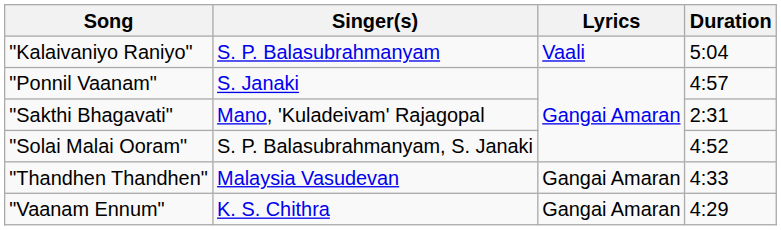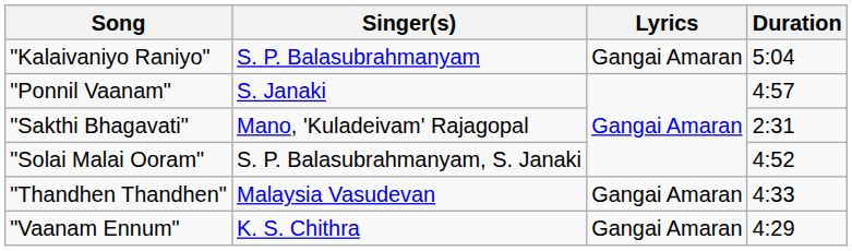"Kalaivaniyo Raniyo" | Lyrics: Vaali -> Gangai Amaran
